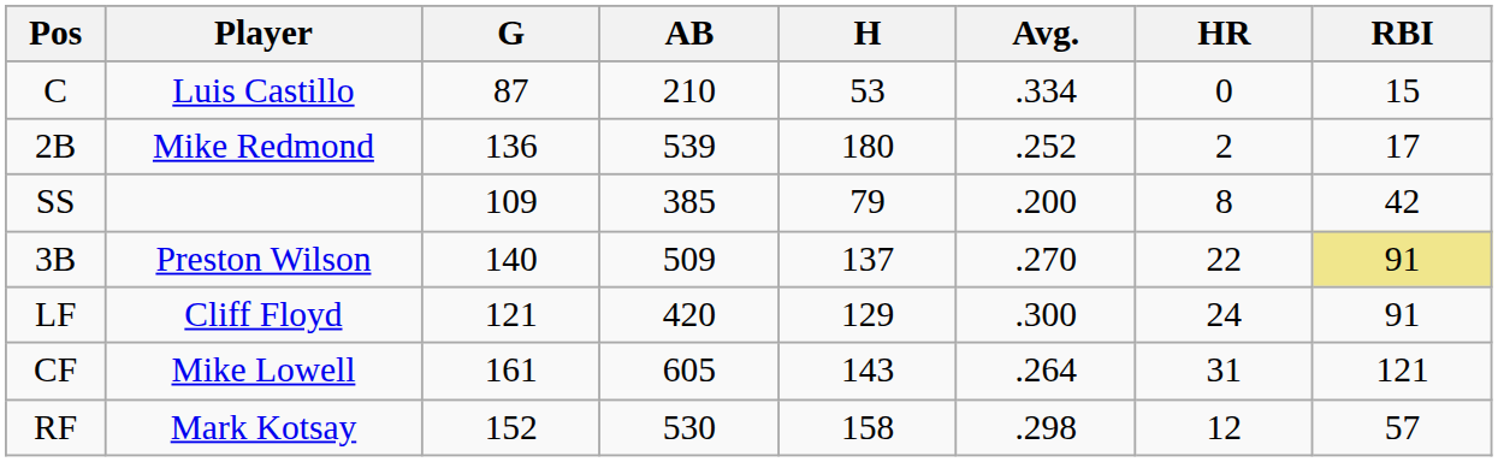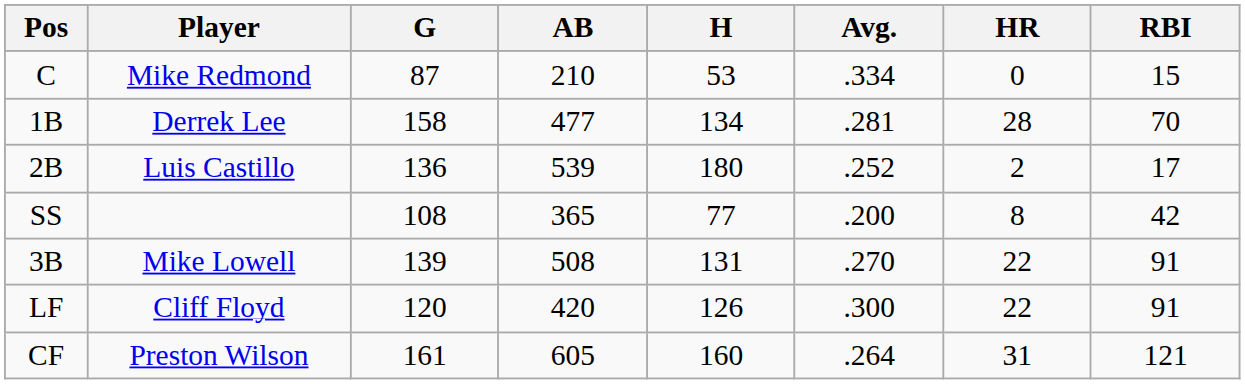C | Player: Luis Castillo -> Mike Redmond
+ row: 1B | Derrek Lee | 158 | 477 | 134 | .281 | 28 | 70
2B | Player: Mike Redmond -> Luis Castillo
SS | G: 109 -> 108
SS | AB: 385 -> 365
SS | H: 79 -> 77
3B | Player: Preston Wilson -> Mike Lowell
3B | G: 140 -> 139
3B | AB: 509 -> 508
3B | H: 137 -> 131
3B | RBI: khaki background -> no background
LF | G: 121 -> 120
LF | H: 129 -> 126
LF | HR: 24 -> 22
CF | Player: Mike Lowell -> Preston Wilson
CF | H: 143 -> 160
- row: RF | Mark Kotsay | 152 | 530 | 158 | .298 | 12 | 57
